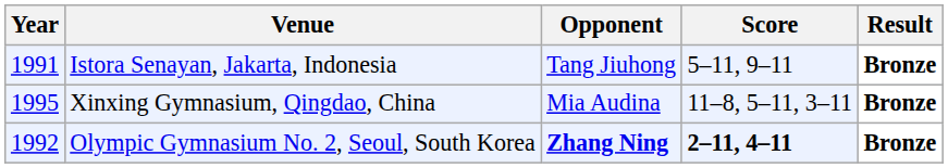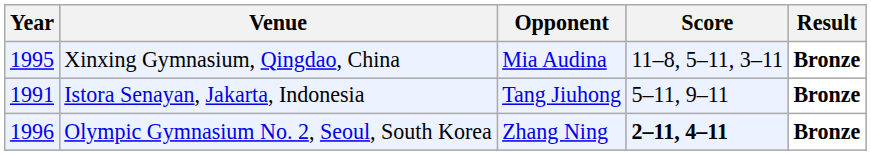rows swapped: Istora Senayan, Jakarta, Indonesia <-> Xinxing Gymnasium, Qingdao, China
Olympic Gymnasium No. 2, Seoul, South Korea | Year: 1992 -> 1996
Olympic Gymnasium No. 2, Seoul, South Korea | Opponent: bold -> normal
